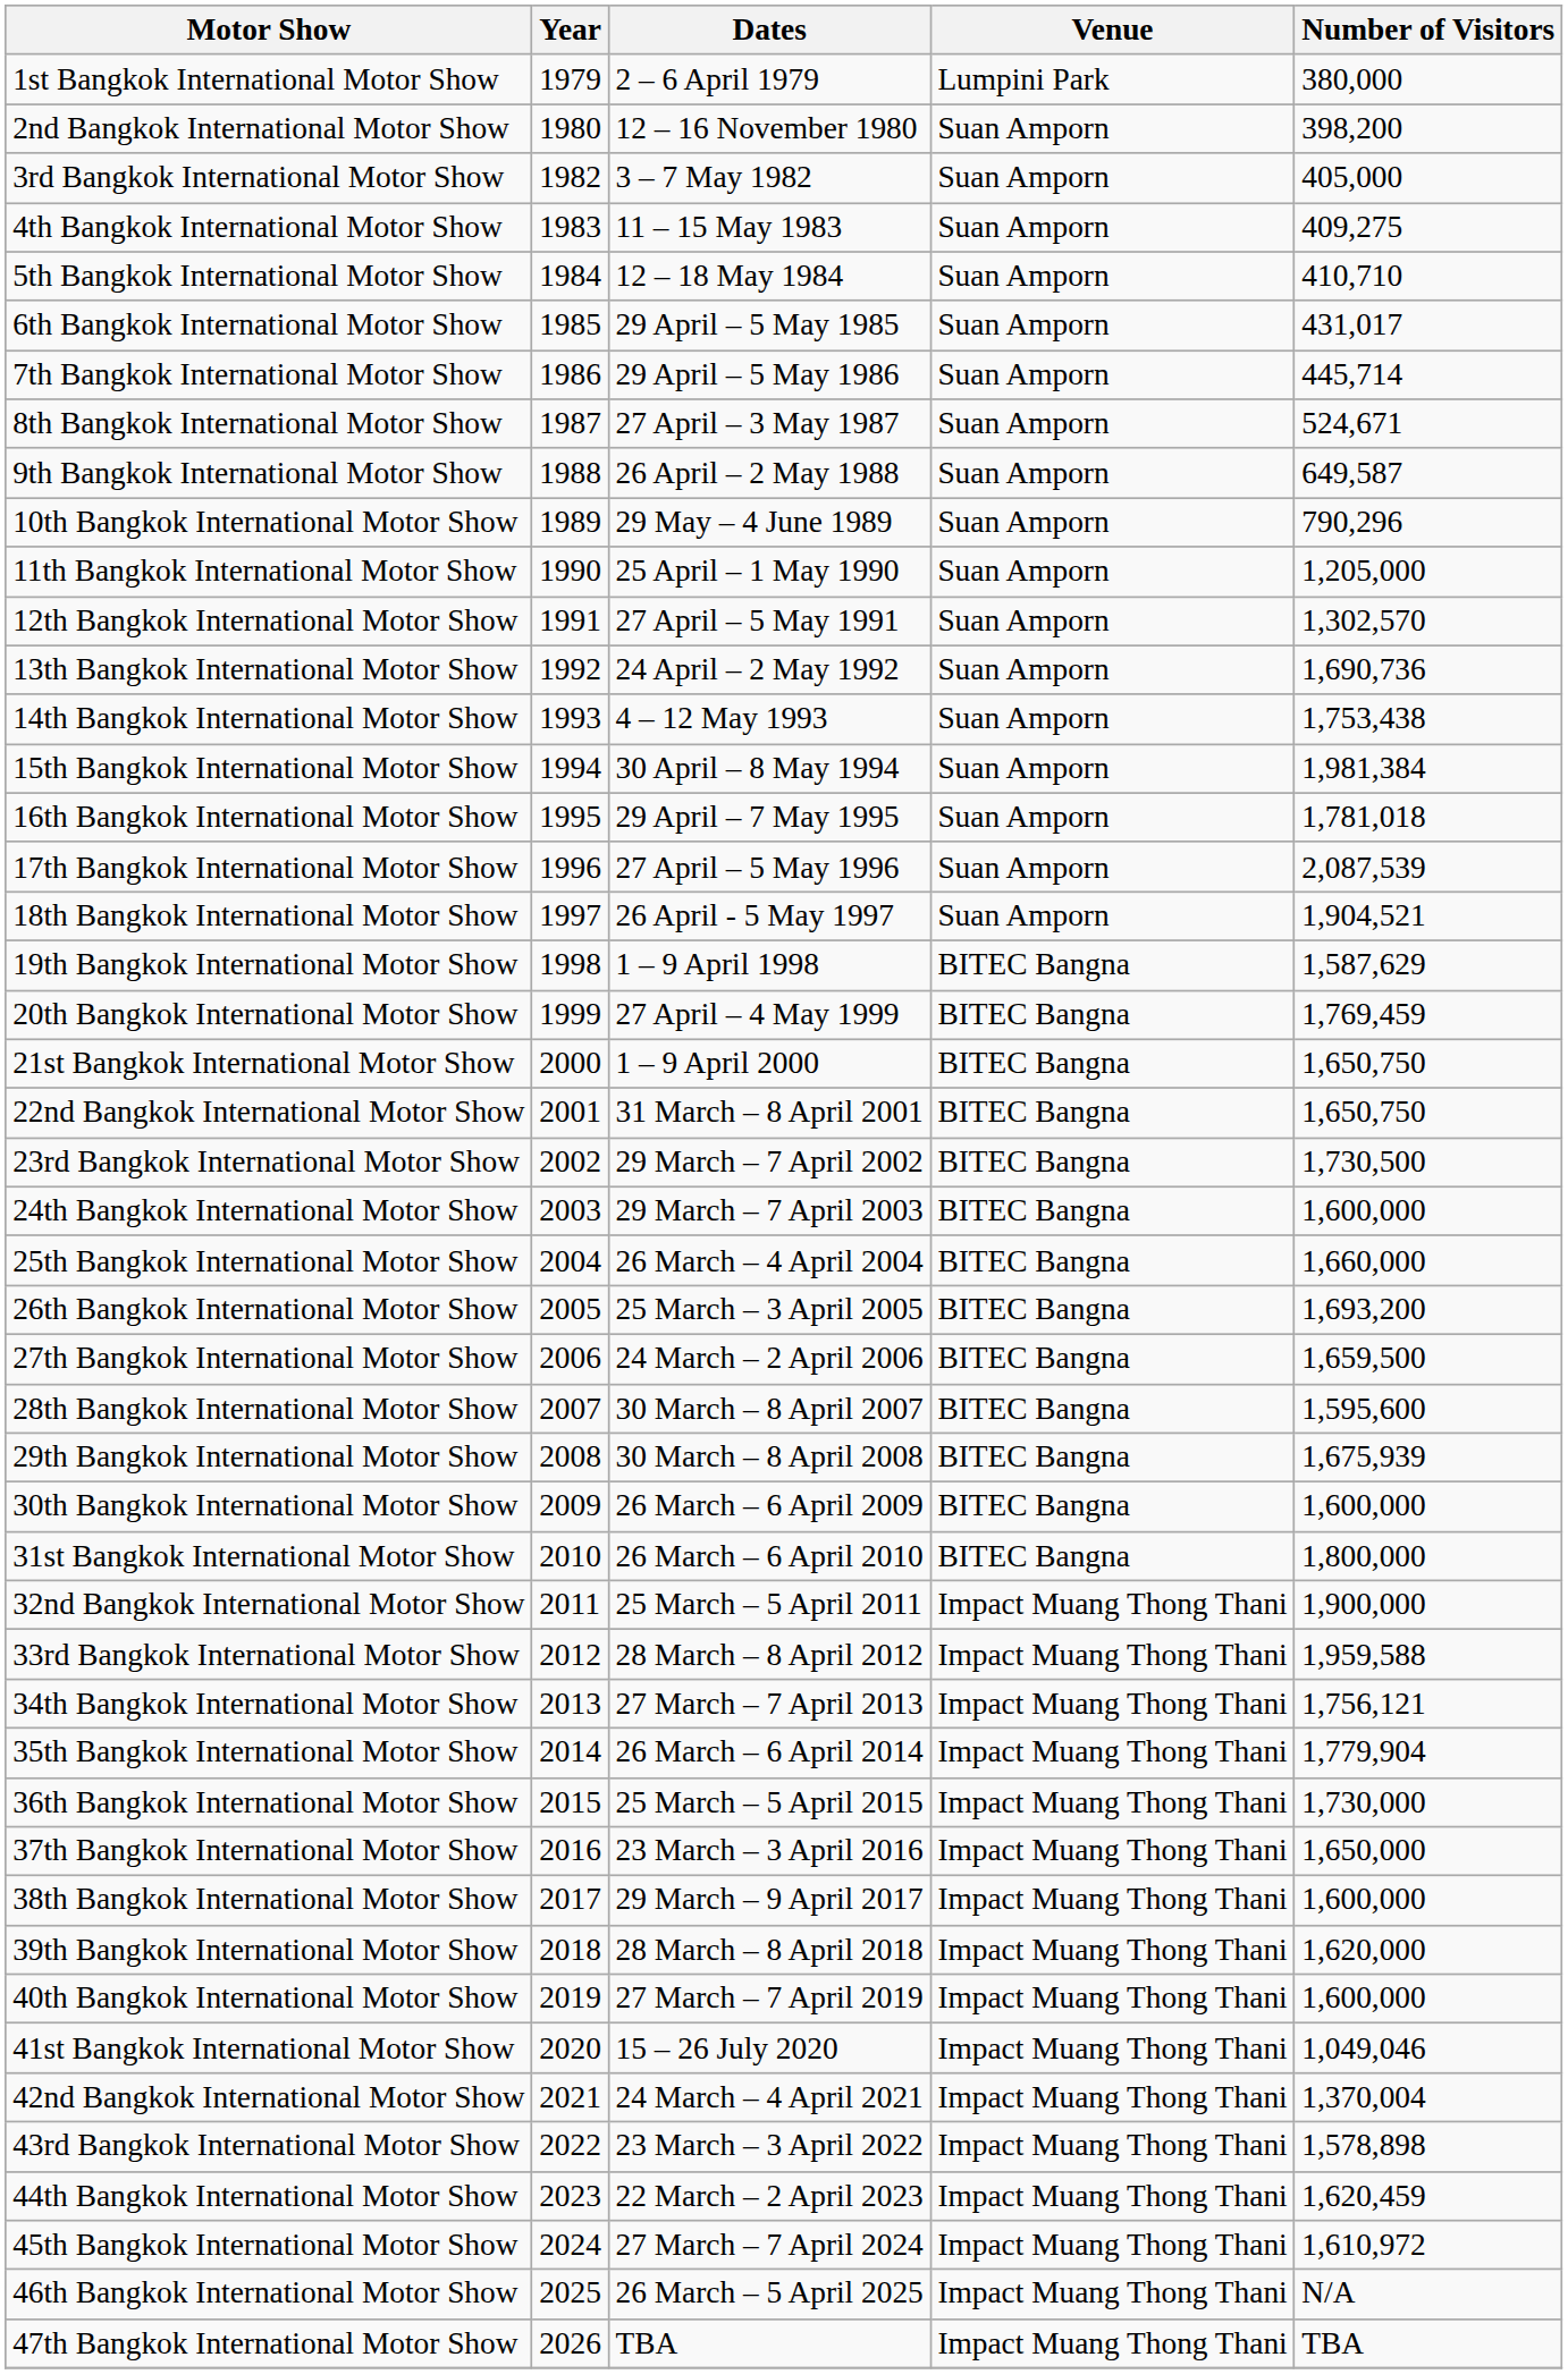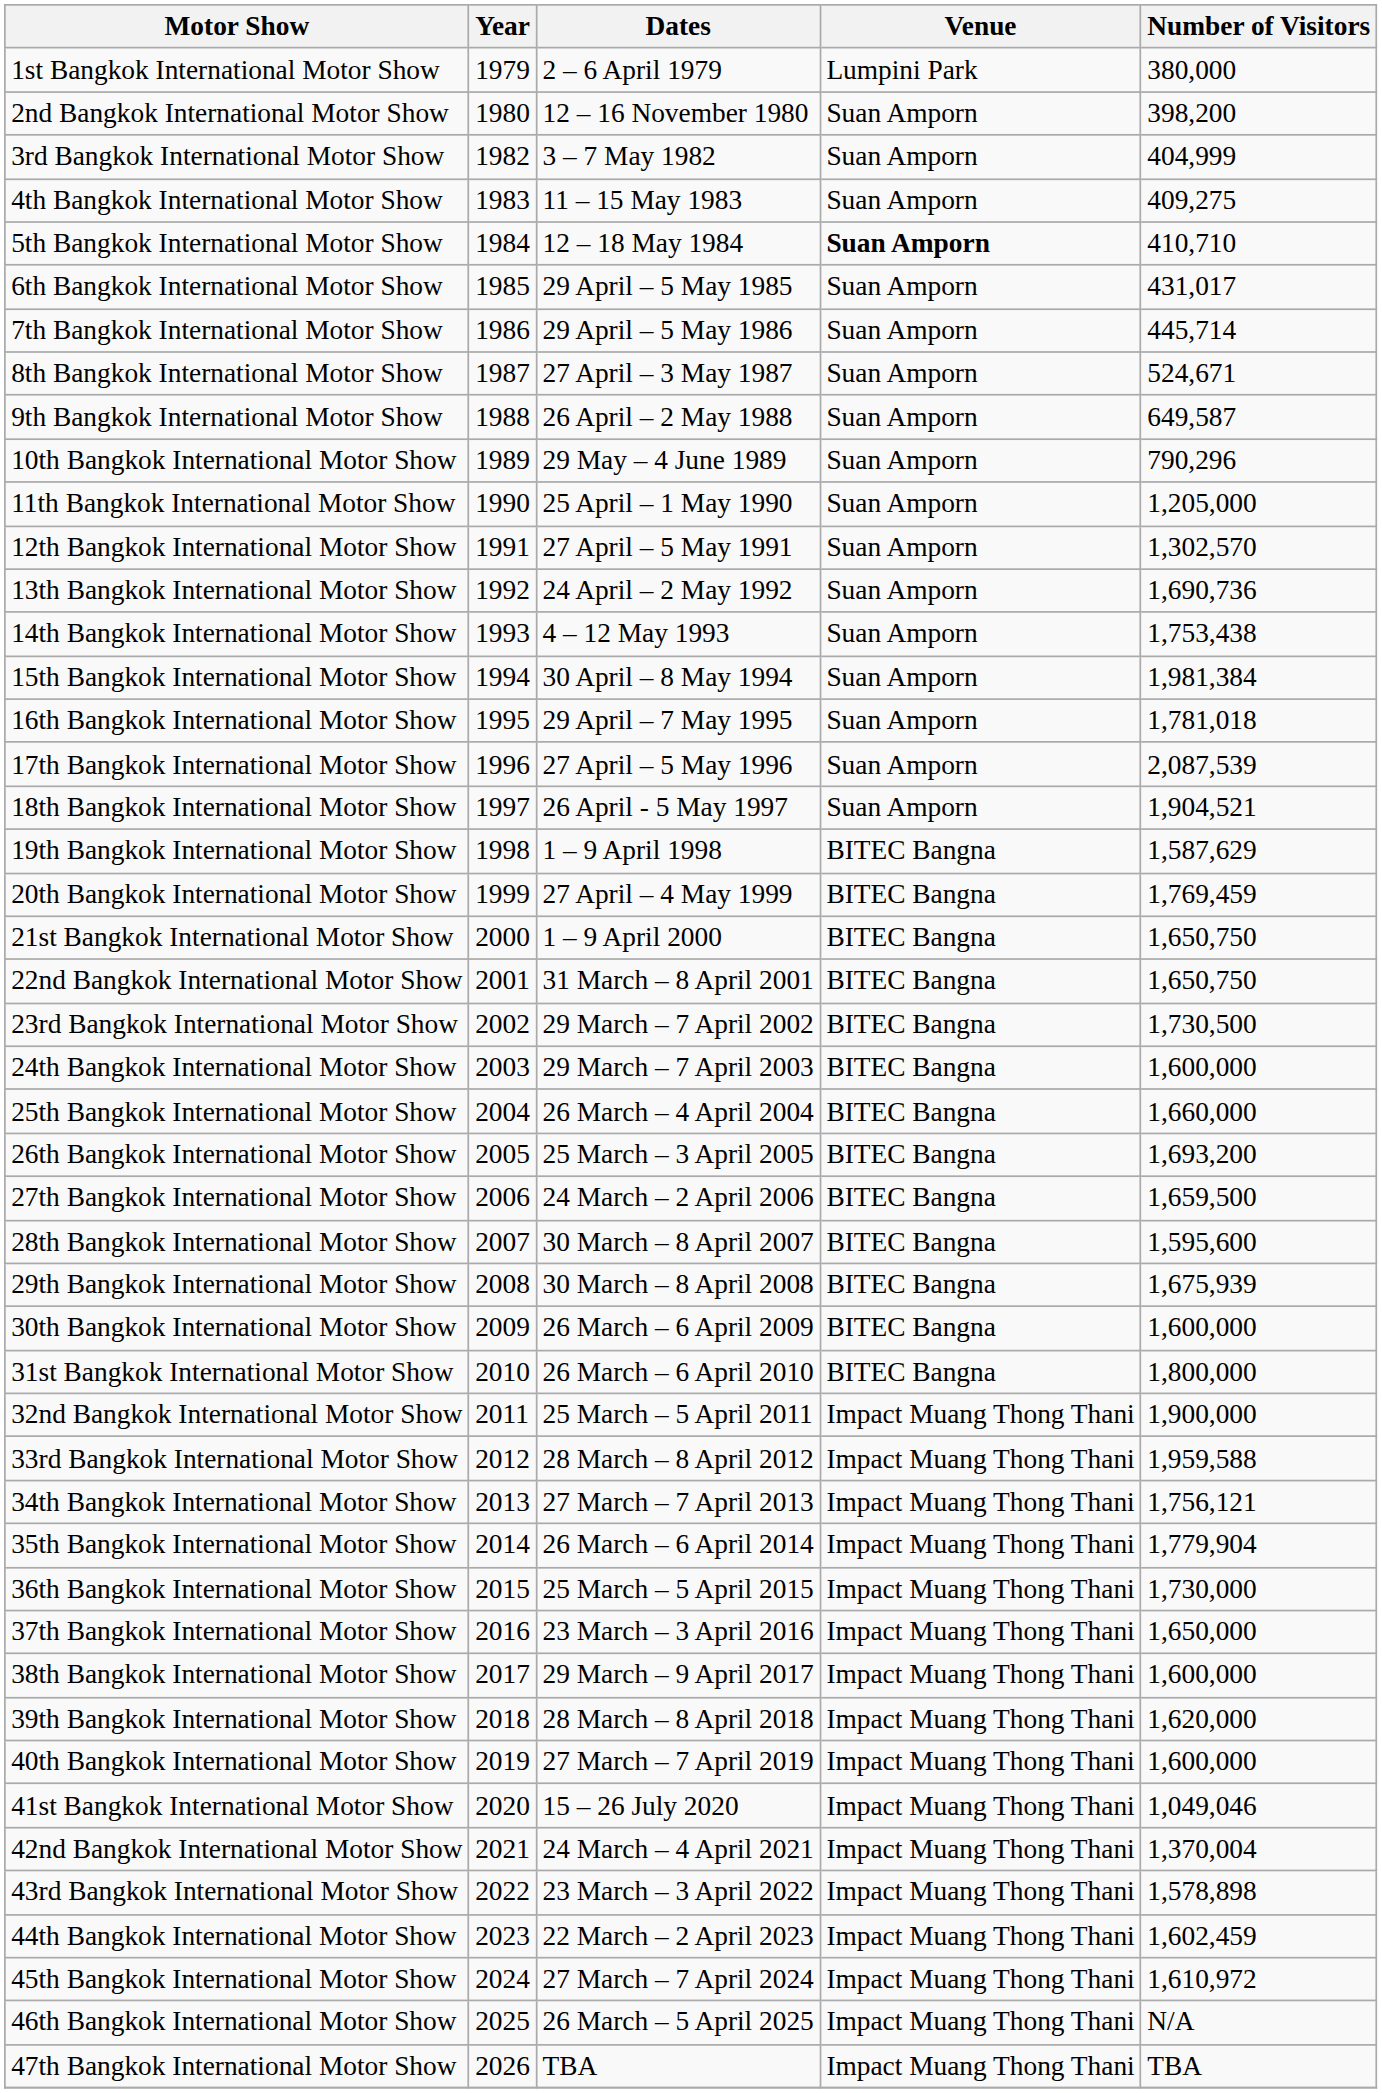3rd Bangkok International Motor Show | Number of Visitors: 405,000 -> 404,999
5th Bangkok International Motor Show | Venue: normal -> bold
44th Bangkok International Motor Show | Number of Visitors: 1,620,459 -> 1,602,459
